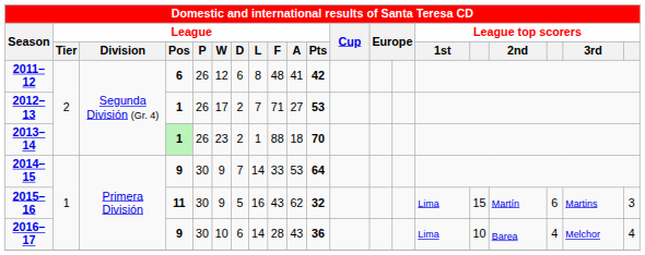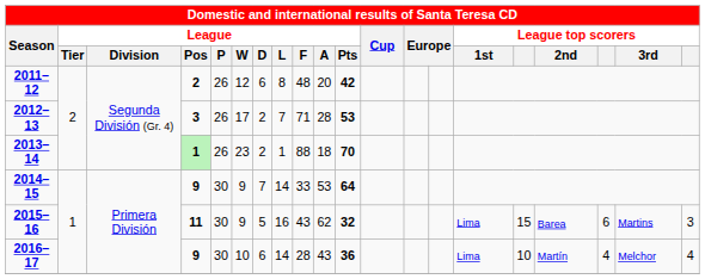2011–12 | League / Pos: 6 -> 2
2011–12 | League / A: 41 -> 20
2012–13 | League / Pos: 1 -> 3
2012–13 | League / A: 27 -> 28
2015–16 | League top scorers / 2nd: Martín -> Barea
2016–17 | League top scorers / 2nd: Barea -> Martín
